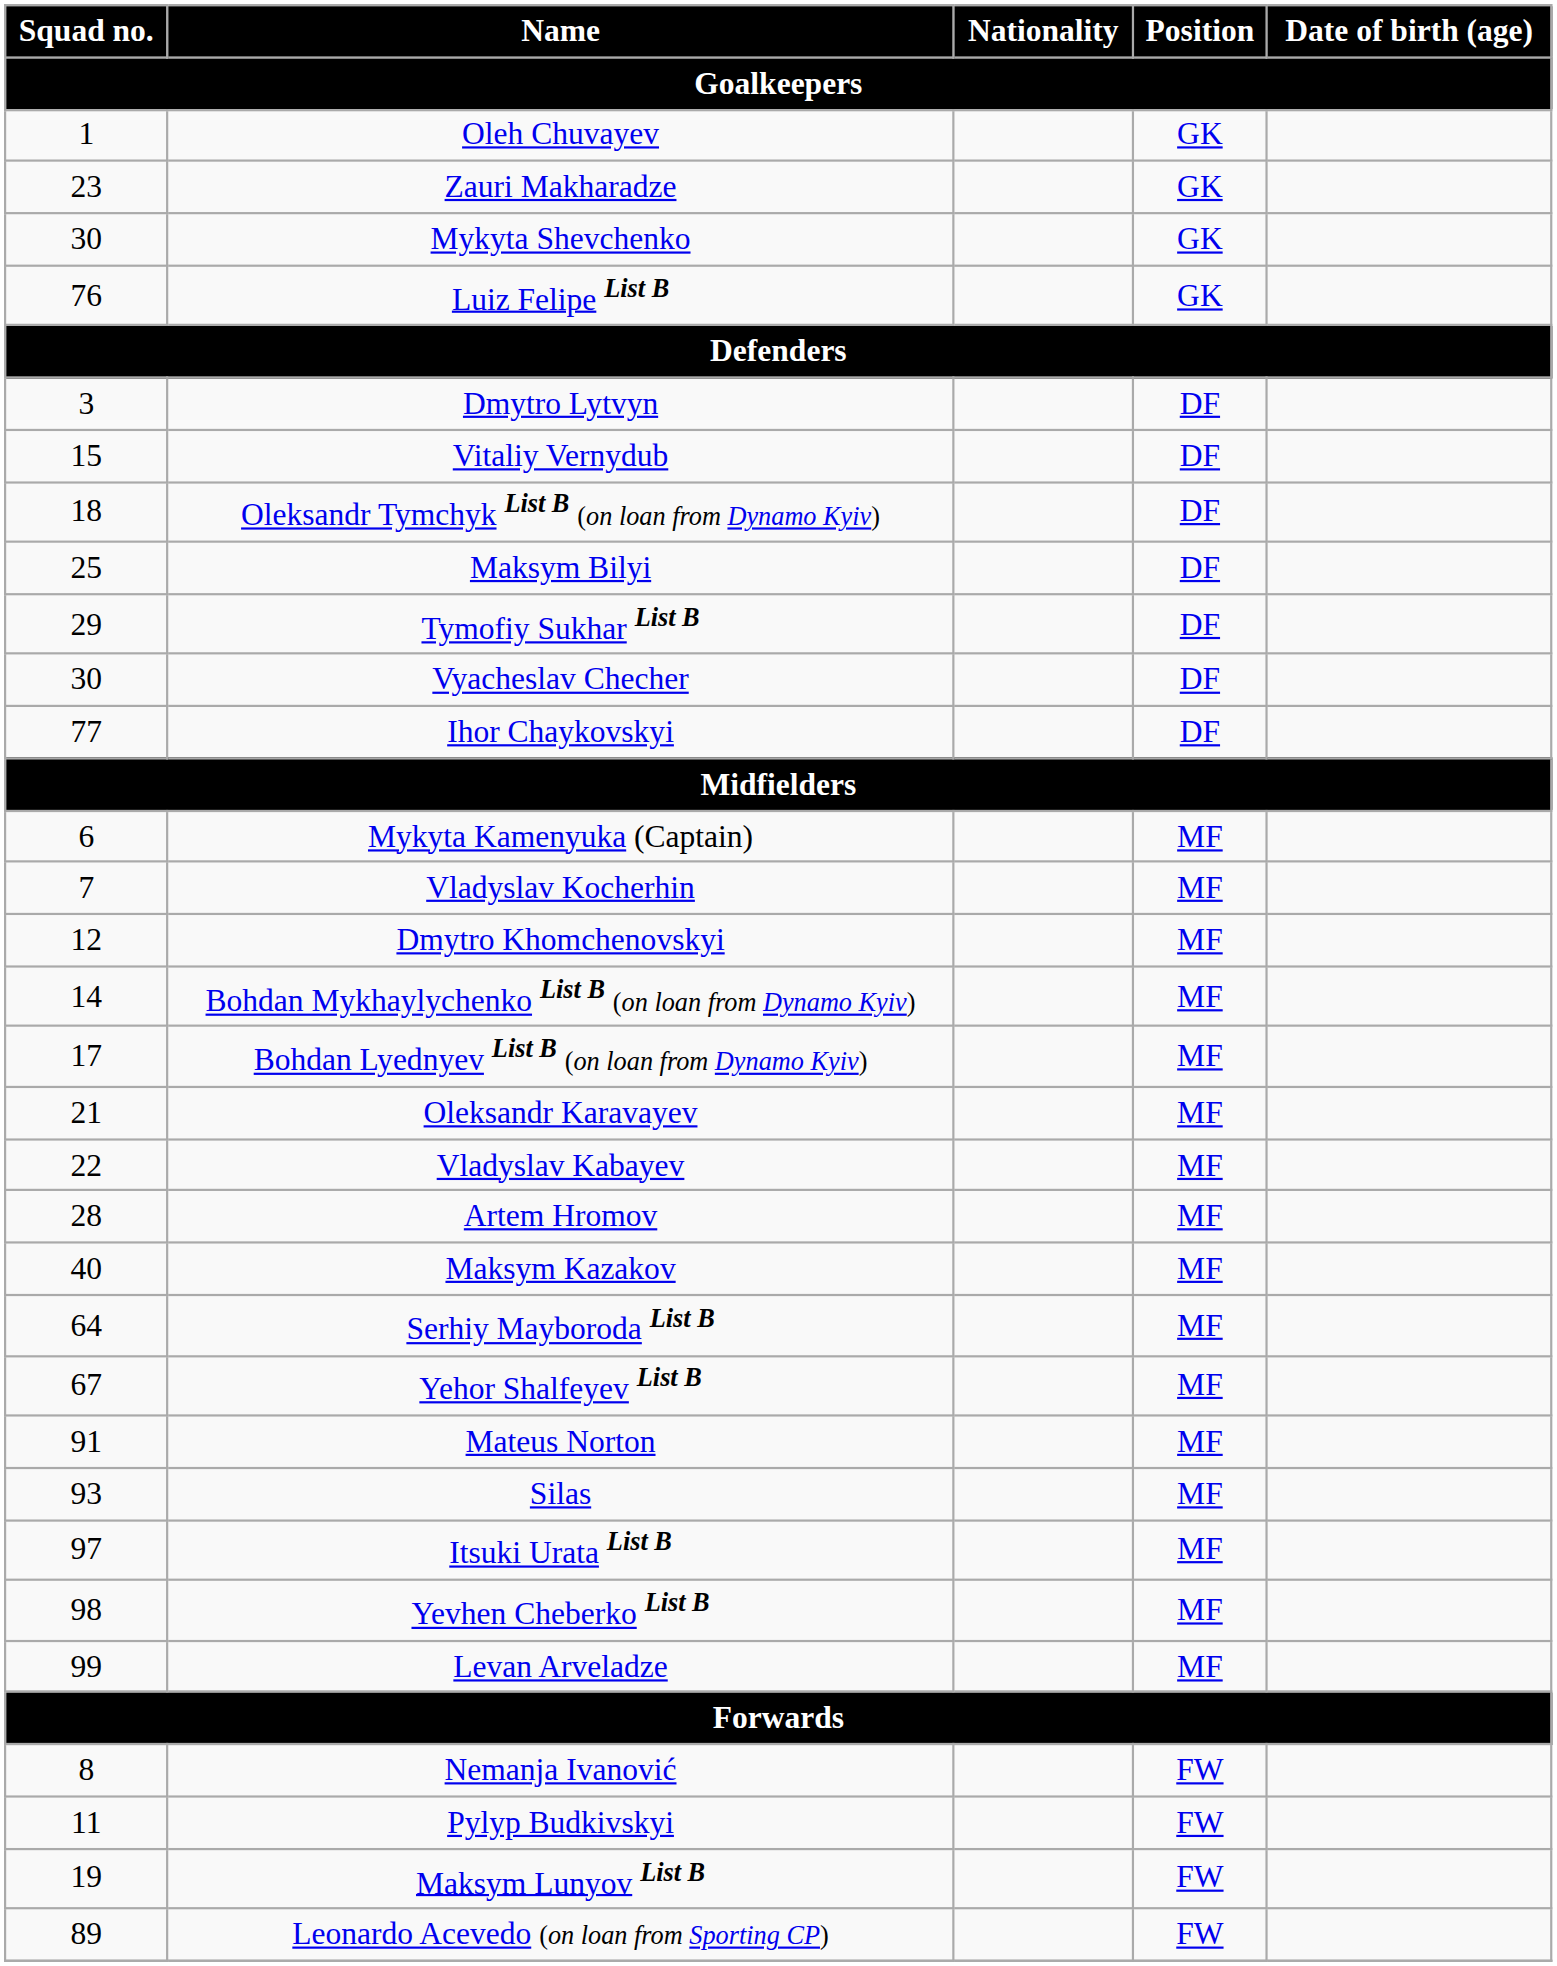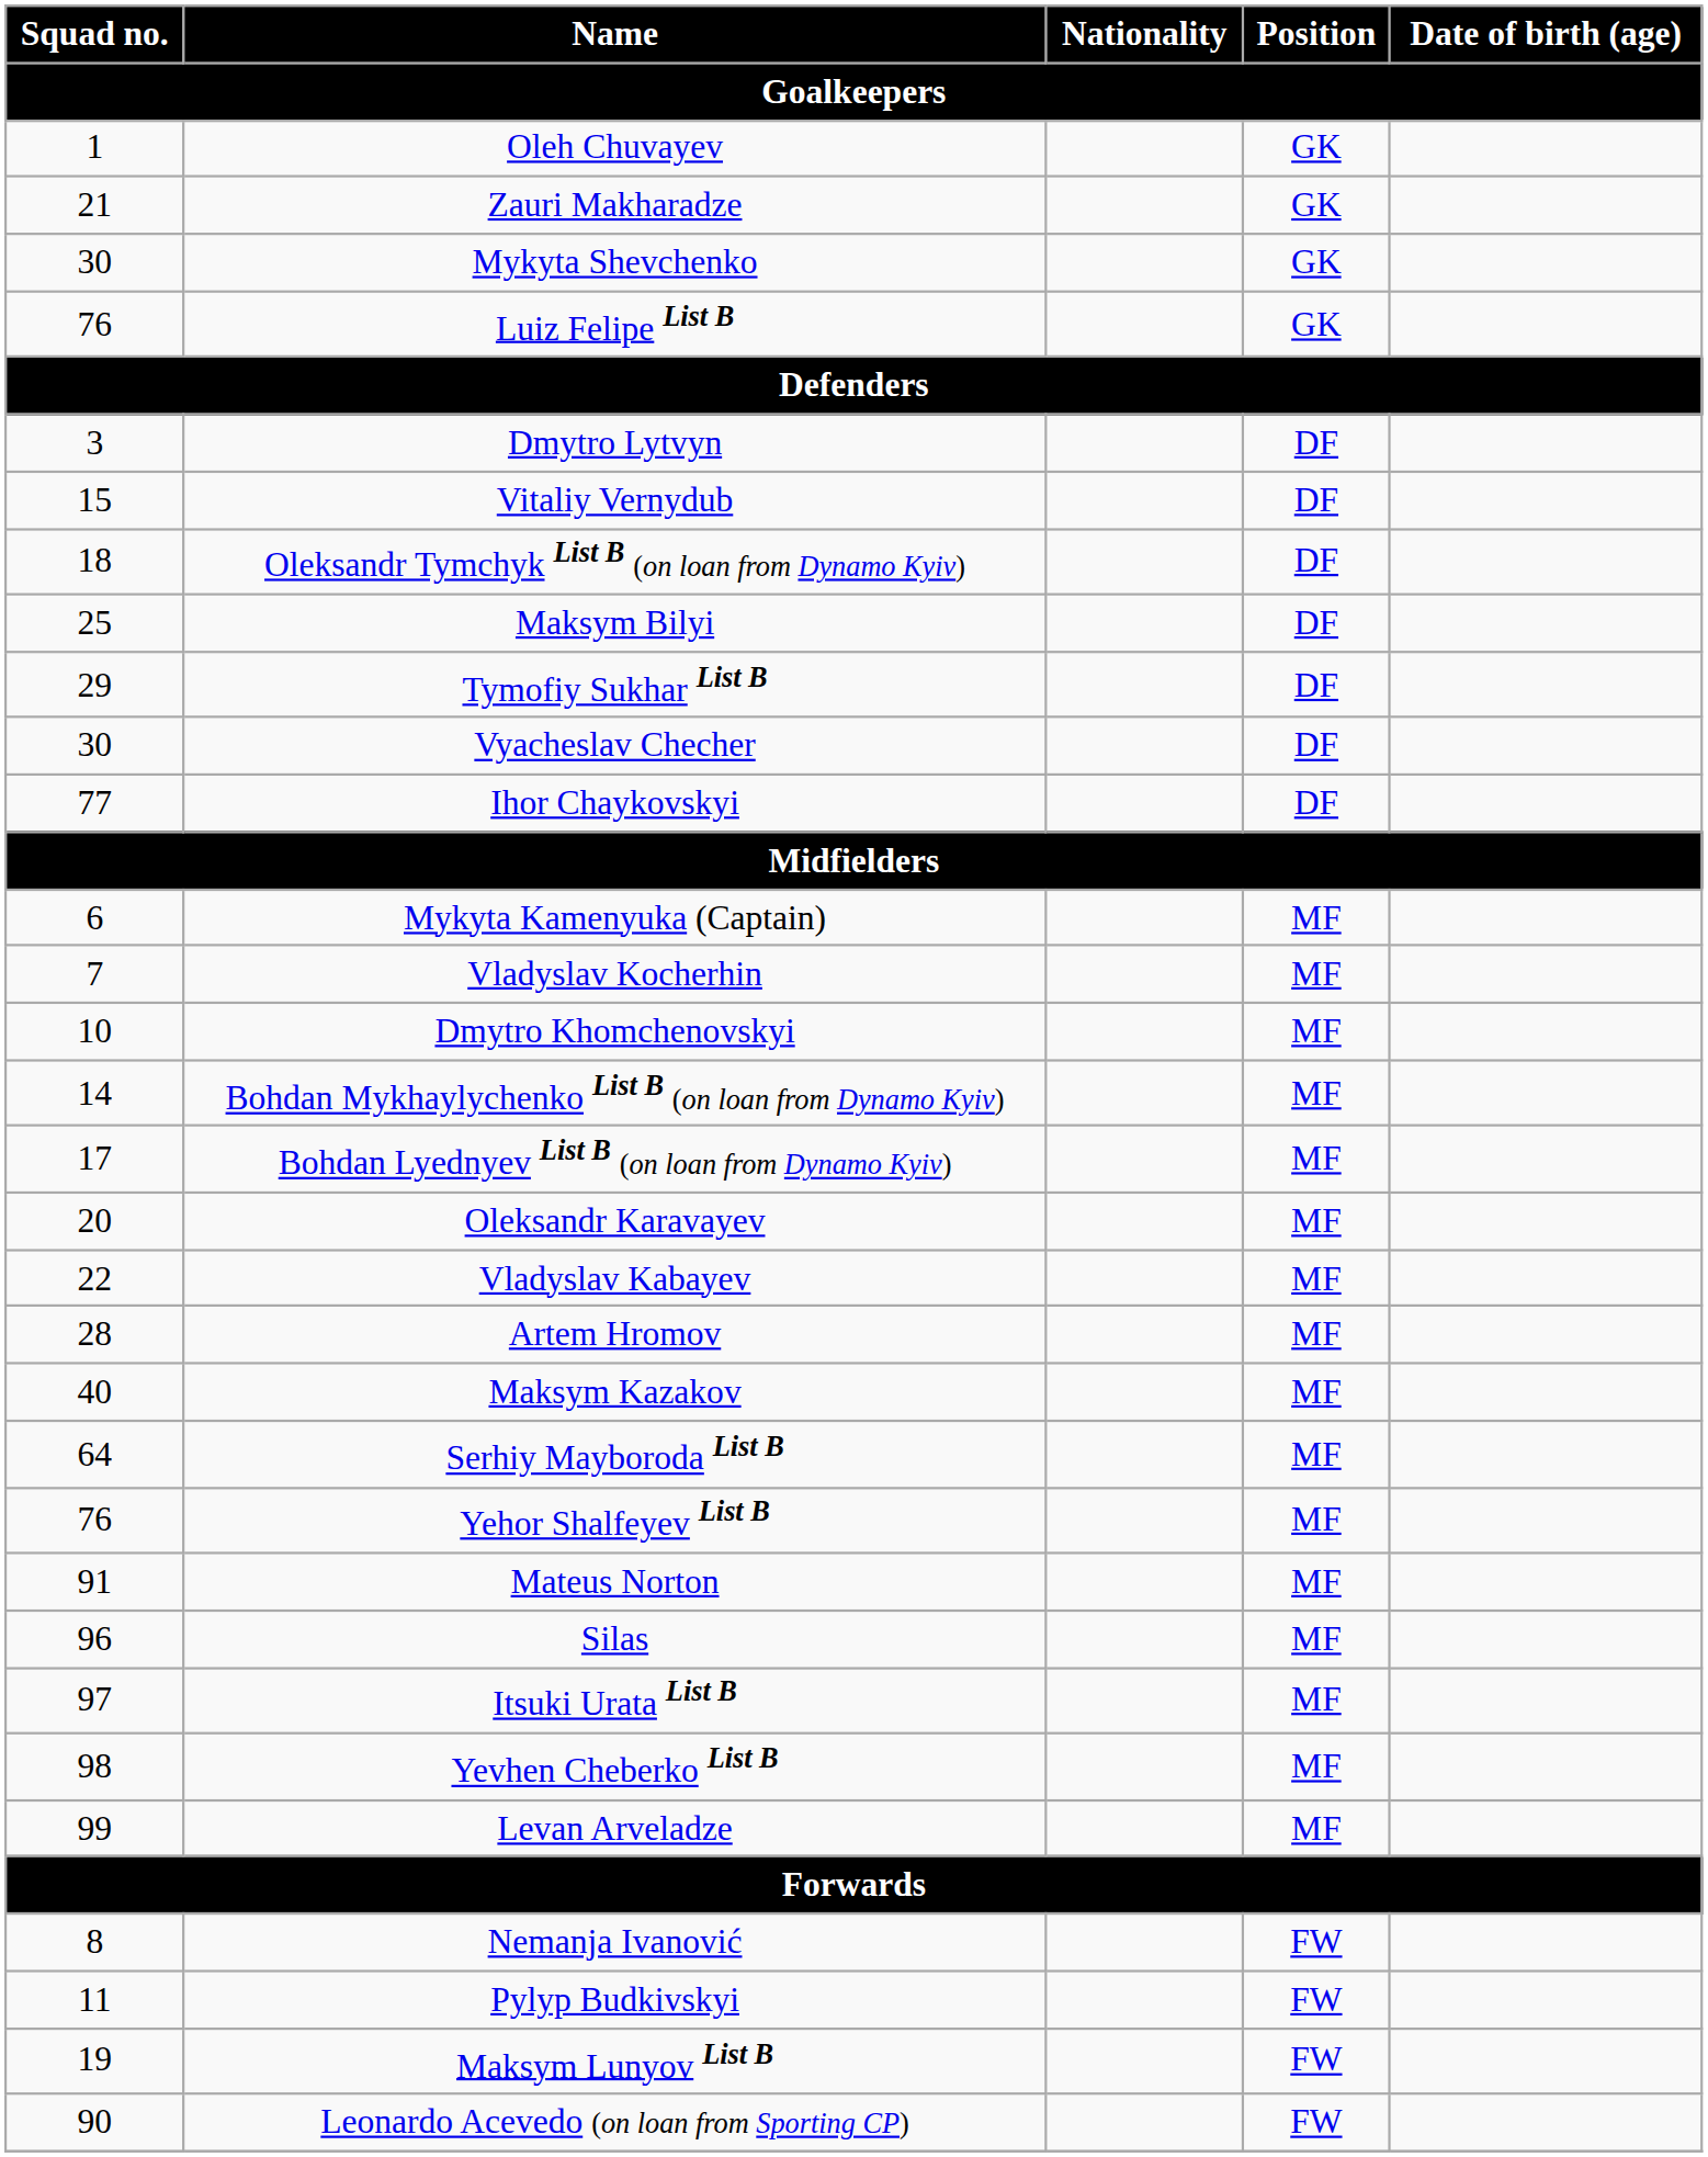Zauri Makharadze | Squad no. / Goalkeepers: 23 -> 21
Dmytro Khomchenovskyi | Squad no. / Goalkeepers: 12 -> 10
Oleksandr Karavayev | Squad no. / Goalkeepers: 21 -> 20
Yehor Shalfeyev List B | Squad no. / Goalkeepers: 67 -> 76
Silas | Squad no. / Goalkeepers: 93 -> 96
Leonardo Acevedo (on loan from Sporting CP) | Squad no. / Goalkeepers: 89 -> 90
